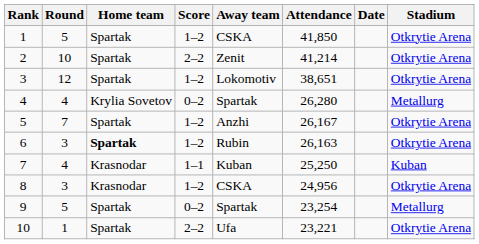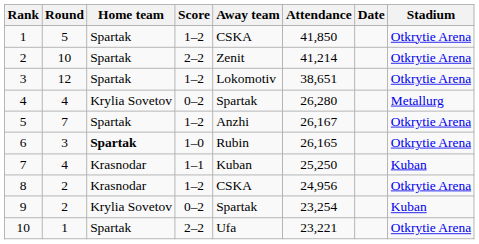6 | Score: 1–2 -> 1–0
6 | Attendance: 26,163 -> 26,165
8 | Round: 3 -> 2
9 | Round: 5 -> 2
9 | Home team: Spartak -> Krylia Sovetov
9 | Stadium: Metallurg -> Kuban
